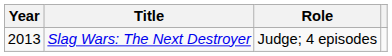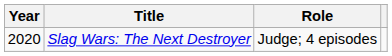Slag Wars: The Next Destroyer | Year: 2013 -> 2020
